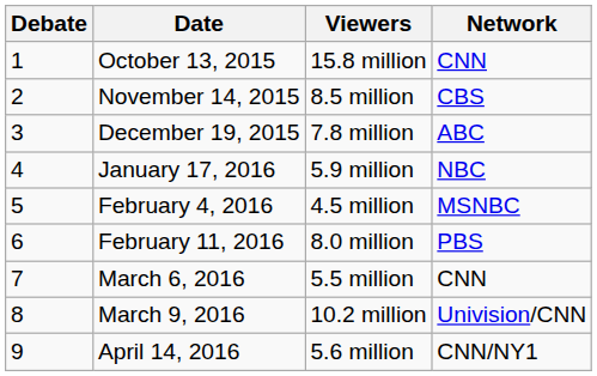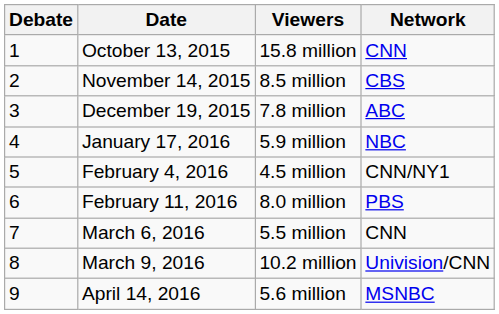February 4, 2016 | Network: MSNBC -> CNN/NY1
April 14, 2016 | Network: CNN/NY1 -> MSNBC
